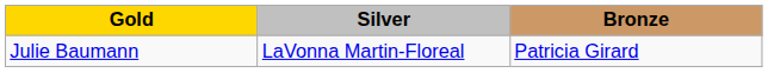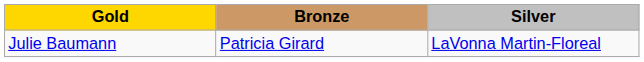columns swapped: Silver <-> Bronze
